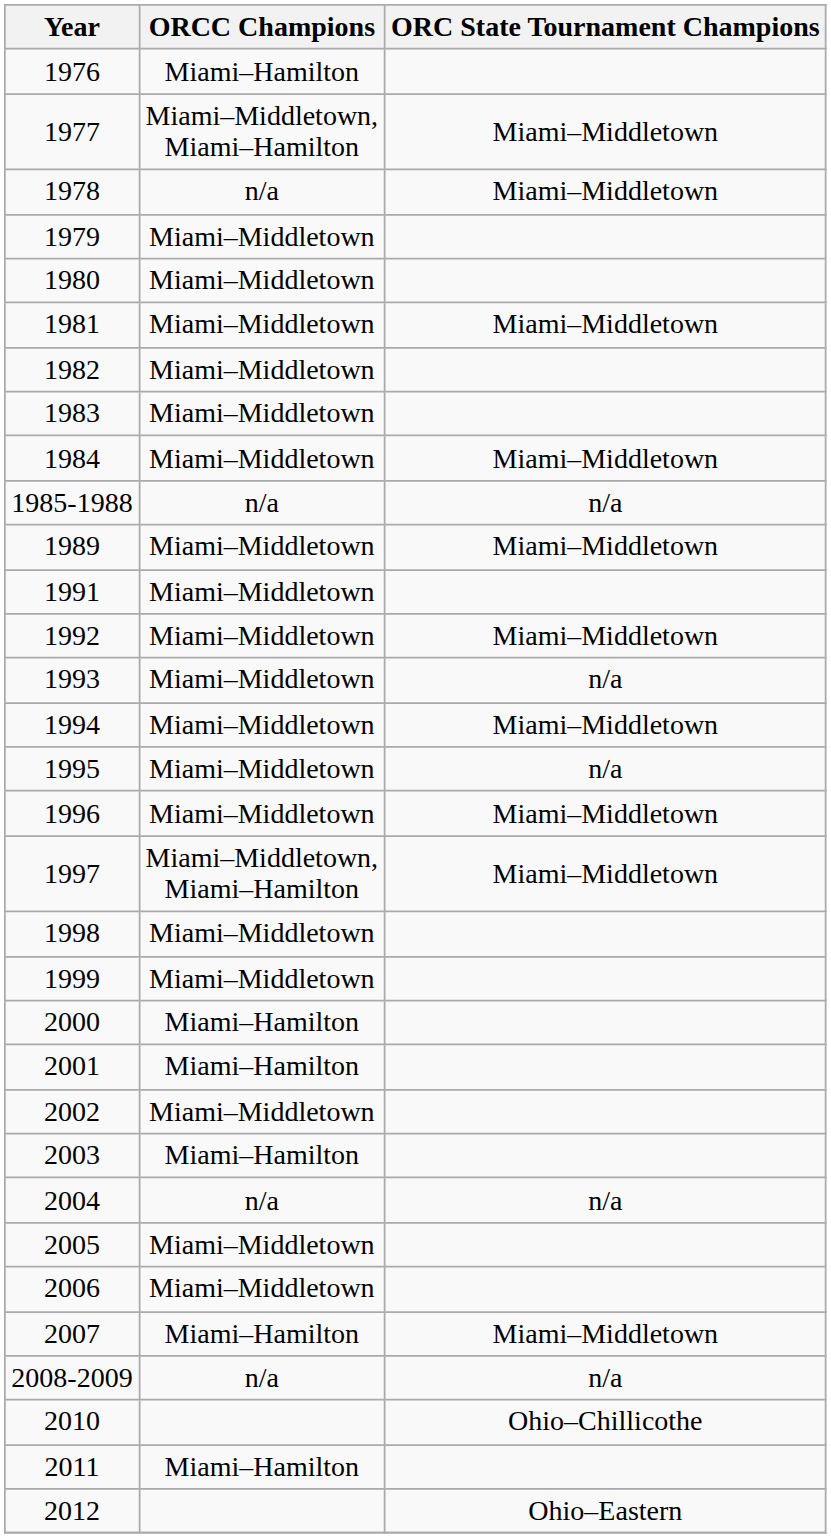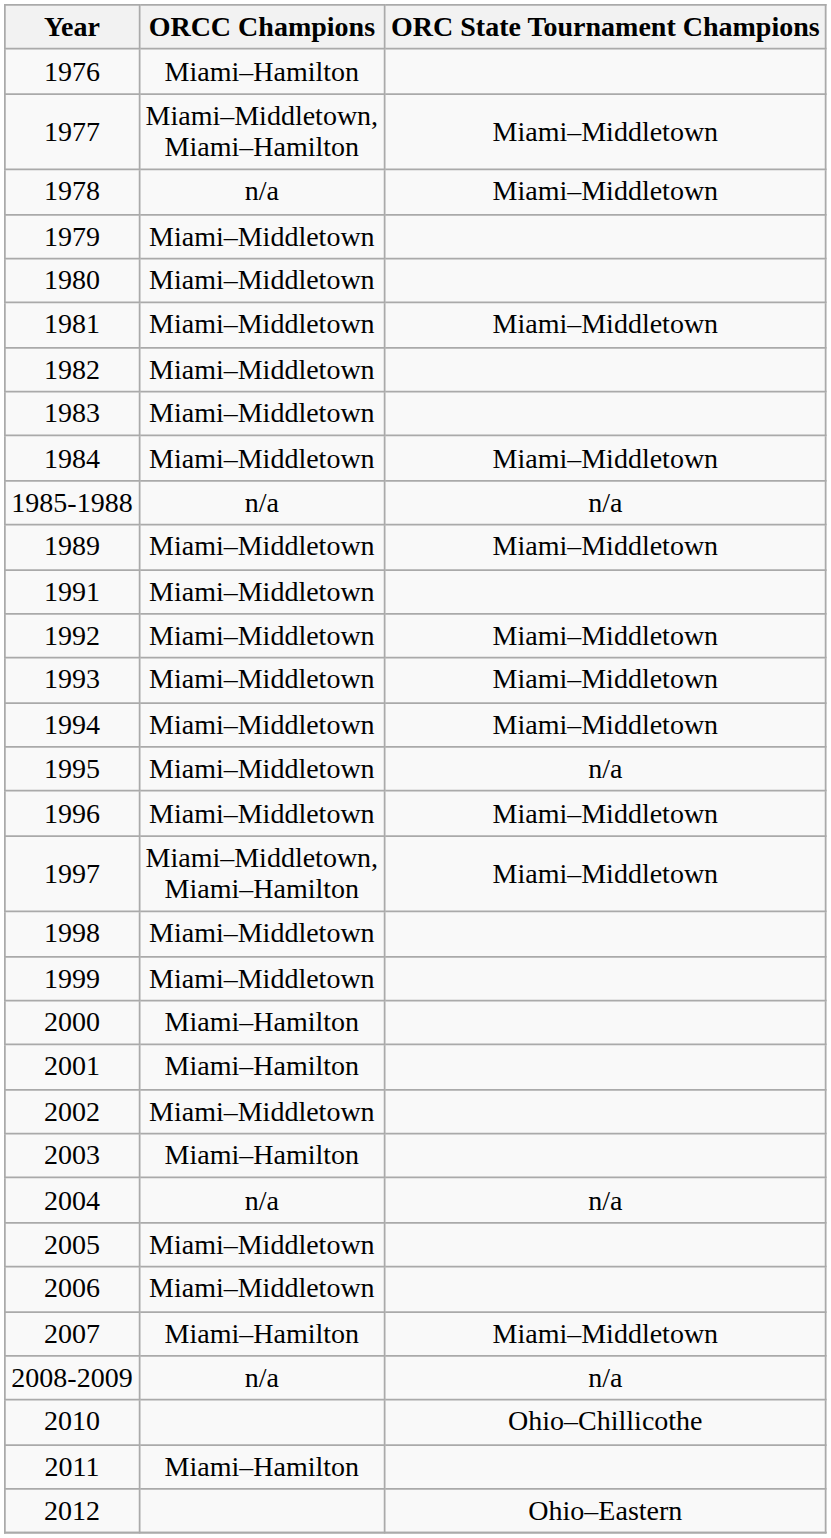1993 | ORC State Tournament Champions: n/a -> Miami–Middletown
